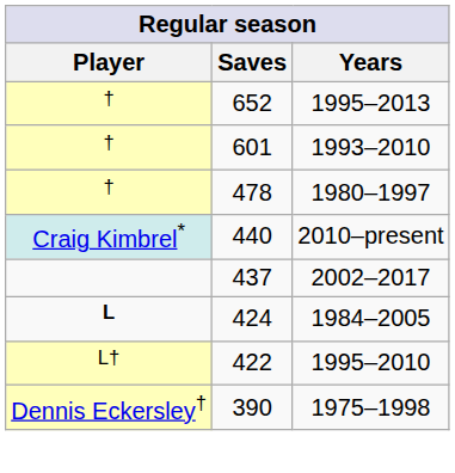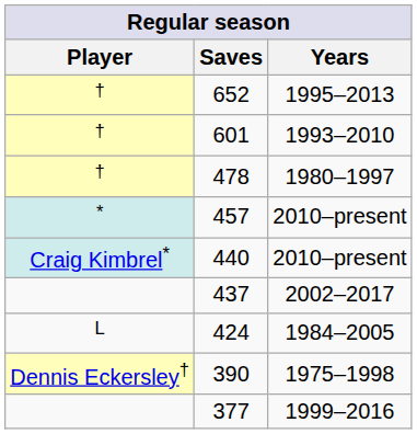+ row: * | 457 | 2010–present
424 | Player: bold -> normal
- row: L† | 422 | 1995–2010
+ row: 377 | 1999–2016
